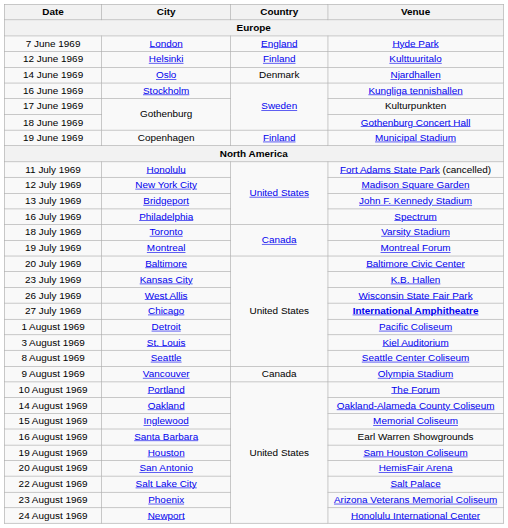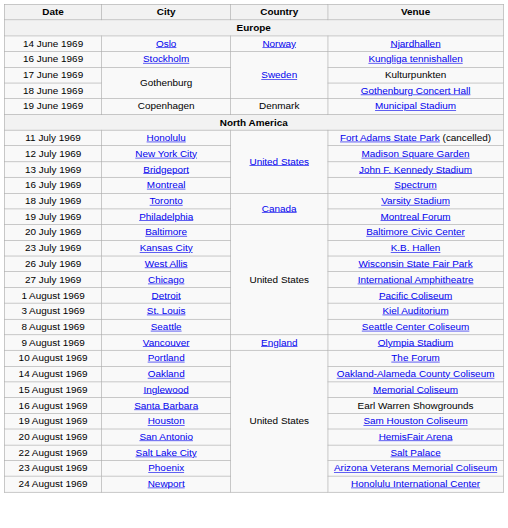- row: 7 June 1969 | London | England | Hyde Park
- row: 12 June 1969 | Helsinki | Finland | Kulttuuritalo
14 June 1969 | Country: Denmark -> Norway
19 June 1969 | Country: Finland -> Denmark
16 July 1969 | City: Philadelphia -> Montreal
19 July 1969 | City: Montreal -> Philadelphia
27 July 1969 | Venue: bold -> normal
9 August 1969 | Country: Canada -> England
